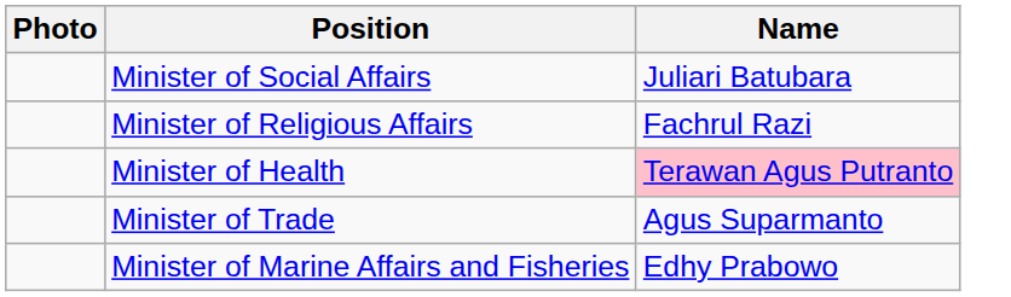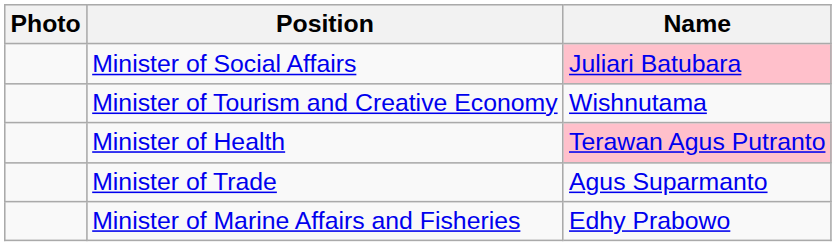Minister of Social Affairs | Name: no background -> pink background
+ row: Minister of Tourism and Creative Economy | Wishnutama
- row: Minister of Religious Affairs | Fachrul Razi
